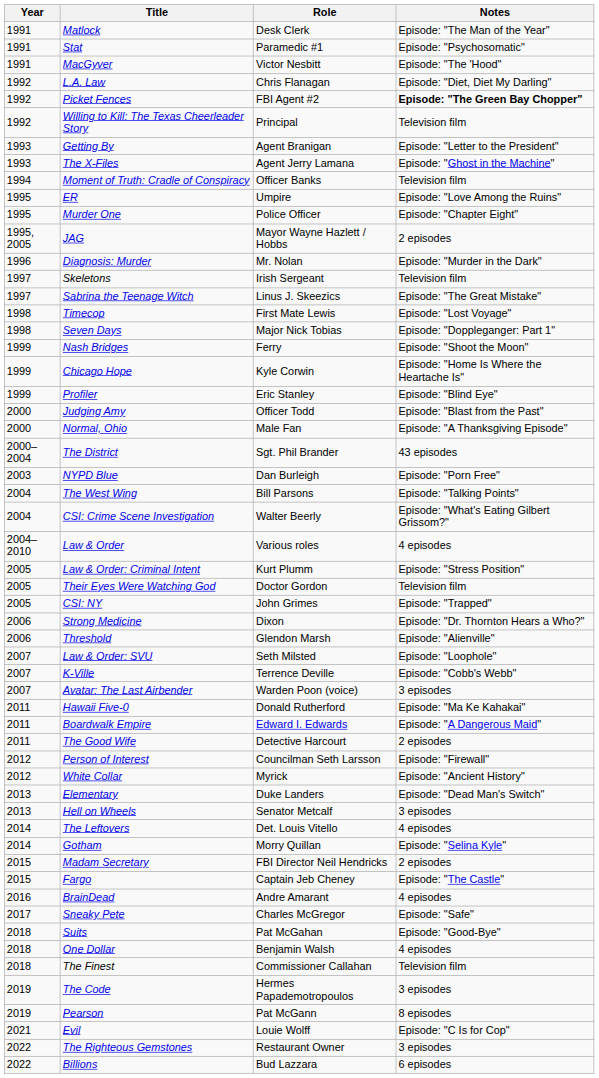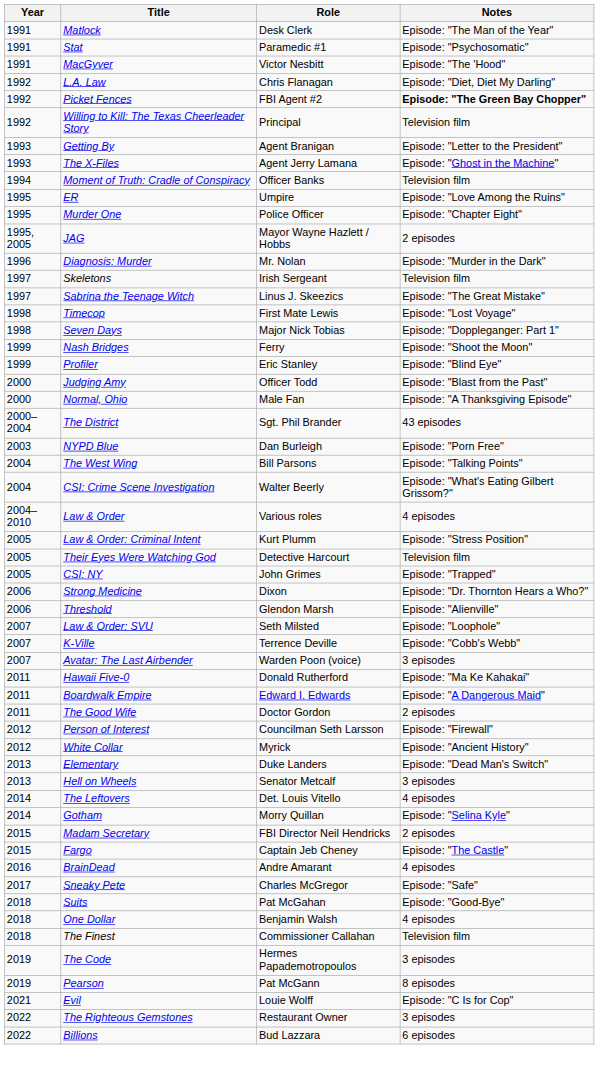- row: 1999 | Chicago Hope | Kyle Corwin | Episode: "Home Is Where the Heartache Is"
Their Eyes Were Watching God | Role: Doctor Gordon -> Detective Harcourt
The Good Wife | Role: Detective Harcourt -> Doctor Gordon
